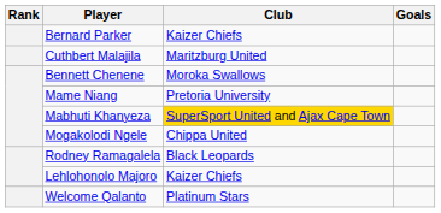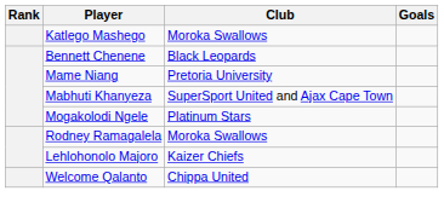+ row: Katlego Mashego | Moroka Swallows
- row: Bernard Parker | Kaizer Chiefs
- row: Cuthbert Malajila | Maritzburg United
Bennett Chenene | Club: Moroka Swallows -> Black Leopards
Mabhuti Khanyeza | Club: gold background -> no background
Mogakolodi Ngele | Club: Chippa United -> Platinum Stars
Rodney Ramagalela | Club: Black Leopards -> Moroka Swallows
Welcome Qalanto | Club: Platinum Stars -> Chippa United
